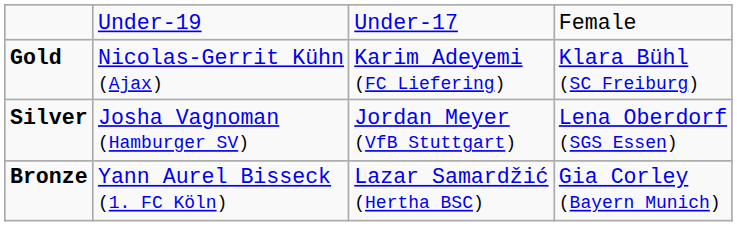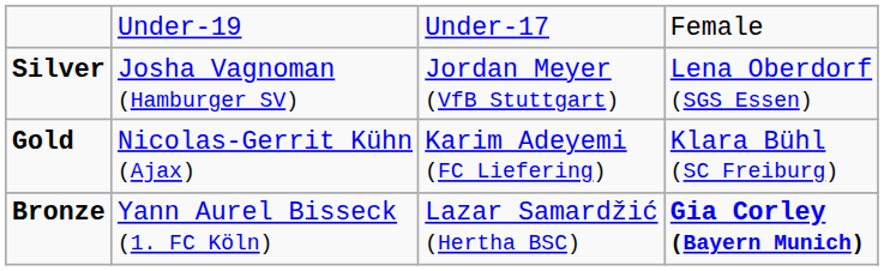rows swapped: Gold <-> Silver
Bronze | column 4: normal -> bold
